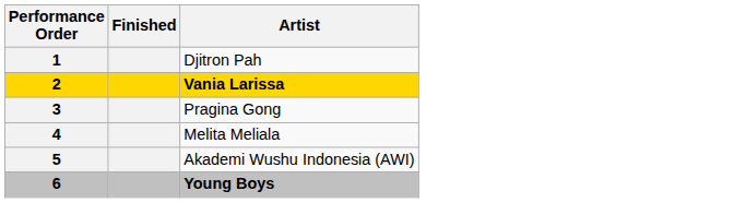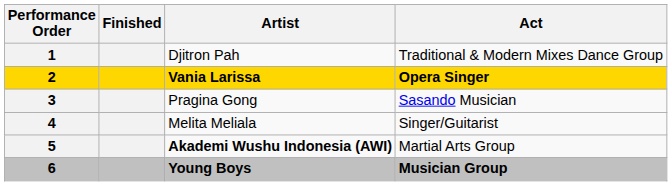+ column: Act | Traditional & Modern Mixes Dance Group | Opera Singer | Sasando Musician | Singer/Guitarist | Martial Arts Group | Musician Group
5 | Artist: normal -> bold
